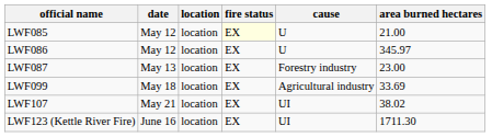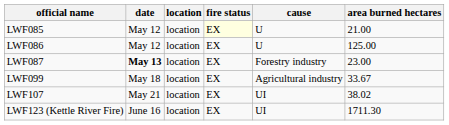LWF086 | area burned hectares: 345.97 -> 125.00
LWF087 | date: normal -> bold
LWF099 | area burned hectares: 33.69 -> 33.67
